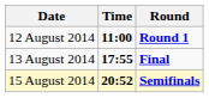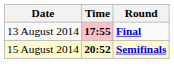- row: 12 August 2014 | 11:00 | Round 1
13 August 2014 | Time: no background -> pink background
